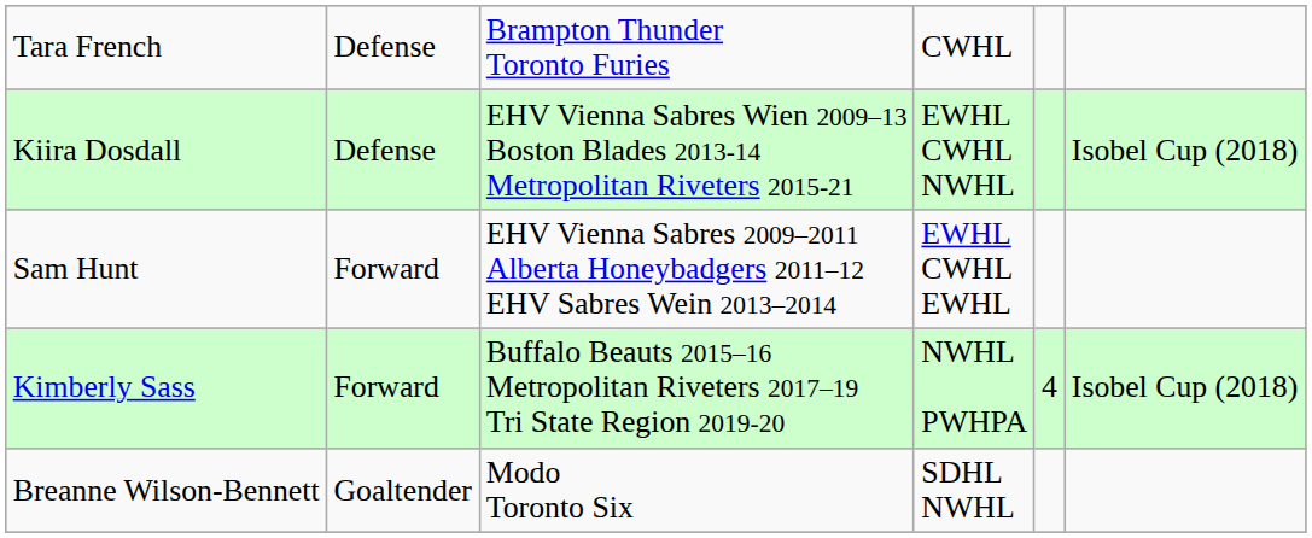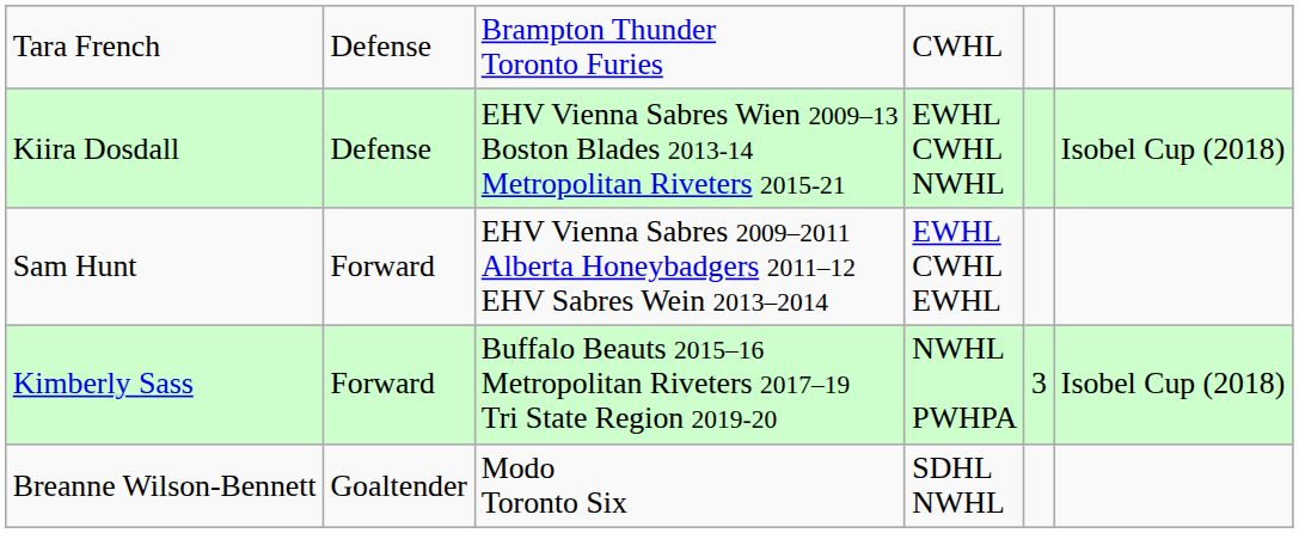Kimberly Sass | column 5: 4 -> 3
